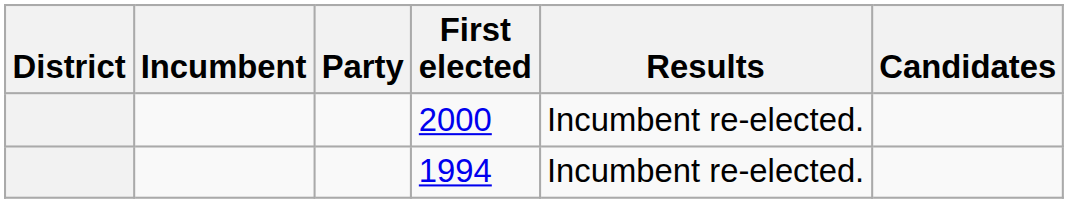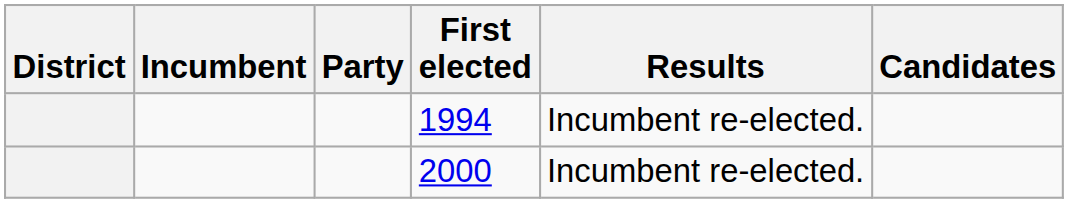rows swapped: 1994 <-> 2000
